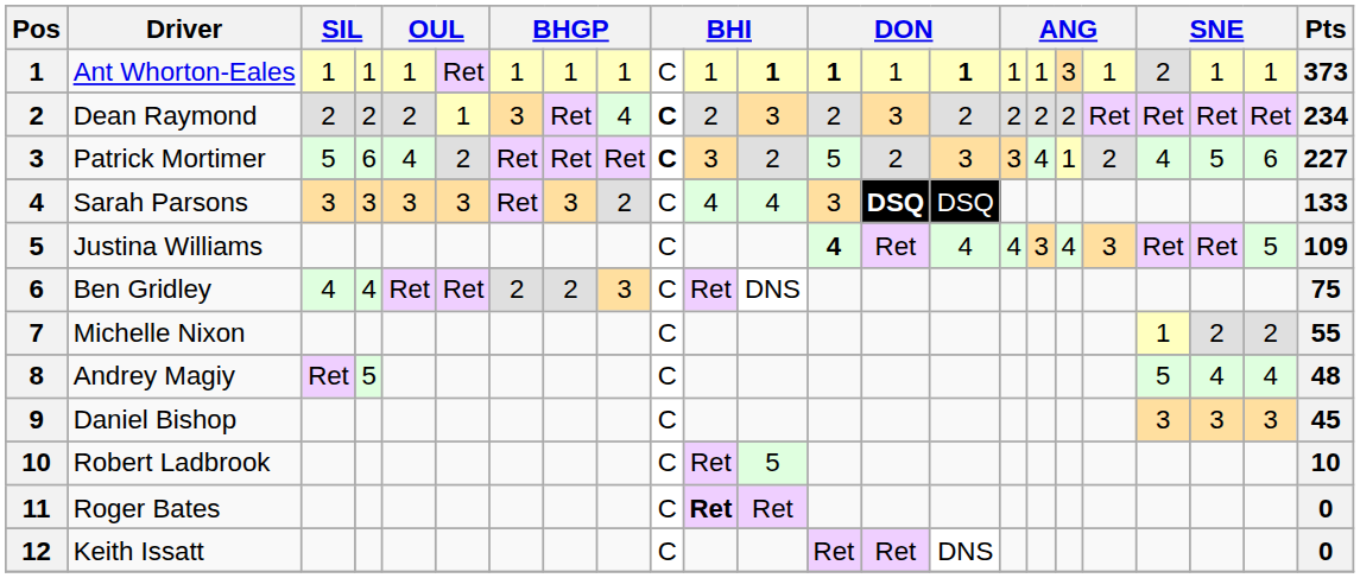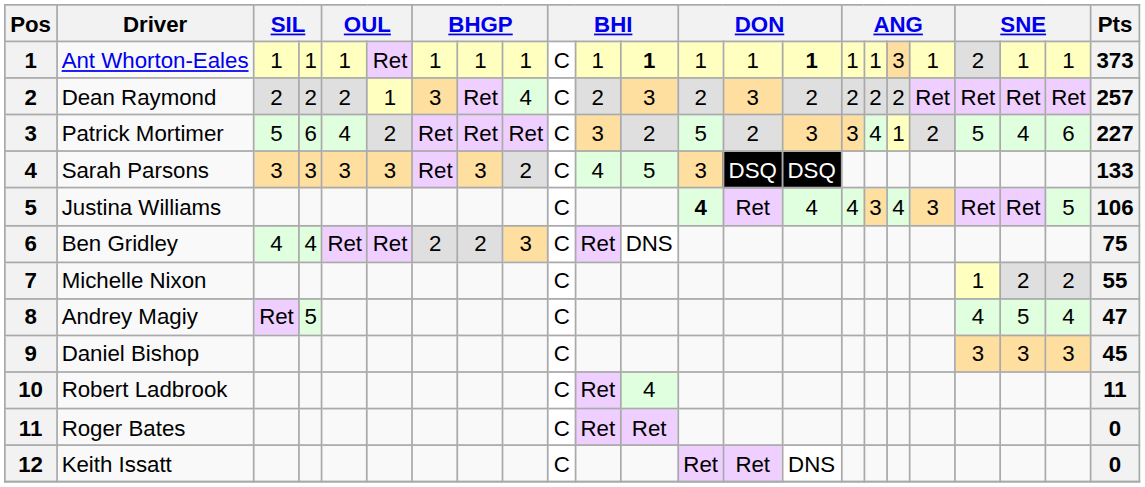Ant Whorton-Eales | column 13: bold -> normal
Dean Raymond | column 10: bold -> normal
Dean Raymond | Pts: 234 -> 257
Patrick Mortimer | column 10: bold -> normal
Patrick Mortimer | column 20: 4 -> 5
Patrick Mortimer | column 21: 5 -> 4
Sarah Parsons | column 12: 4 -> 5
Sarah Parsons | column 14: bold -> normal
Justina Williams | Pts: 109 -> 106
Andrey Magiy | column 20: 5 -> 4
Andrey Magiy | column 21: 4 -> 5
Andrey Magiy | Pts: 48 -> 47
Robert Ladbrook | column 12: 5 -> 4
Robert Ladbrook | Pts: 10 -> 11
Roger Bates | column 11: bold -> normal
